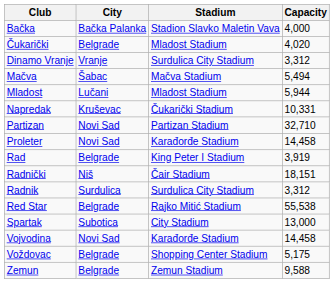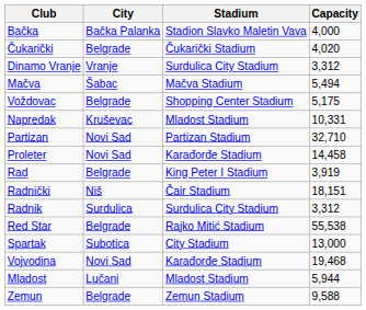Čukarički | Stadium: Mladost Stadium -> Čukarički Stadium
rows swapped: Mladost <-> Voždovac
Napredak | Stadium: Čukarički Stadium -> Mladost Stadium
Vojvodina | Capacity: 14,458 -> 19,468
